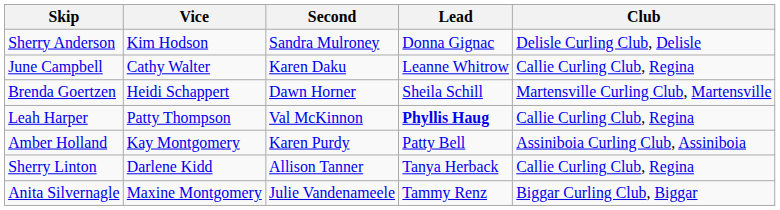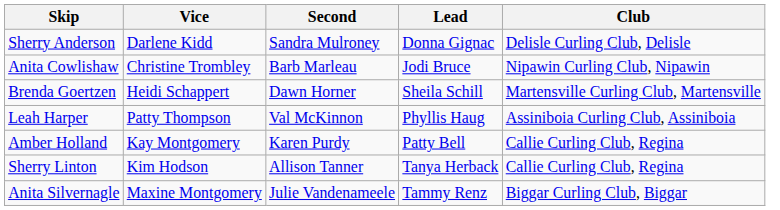Sherry Anderson | Vice: Kim Hodson -> Darlene Kidd
- row: June Campbell | Cathy Walter | Karen Daku | Leanne Whitrow | Callie Curling Club, Regina
+ row: Anita Cowlishaw | Christine Trombley | Barb Marleau | Jodi Bruce | Nipawin Curling Club, Nipawin
Leah Harper | Lead: bold -> normal
Leah Harper | Club: Callie Curling Club, Regina -> Assiniboia Curling Club, Assiniboia
Amber Holland | Club: Assiniboia Curling Club, Assiniboia -> Callie Curling Club, Regina
Sherry Linton | Vice: Darlene Kidd -> Kim Hodson
